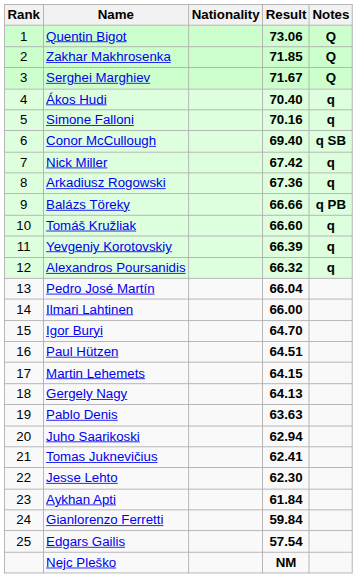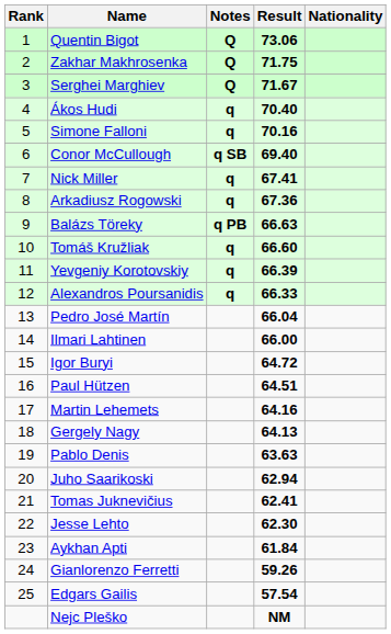columns swapped: Nationality <-> Notes
Zakhar Makhrosenka | Result: 71.85 -> 71.75
Nick Miller | Result: 67.42 -> 67.41
Balázs Töreky | Result: 66.66 -> 66.63
Alexandros Poursanidis | Result: 66.32 -> 66.33
Igor Buryi | Result: 64.70 -> 64.72
Martin Lehemets | Result: 64.15 -> 64.16
Gianlorenzo Ferretti | Result: 59.84 -> 59.26
